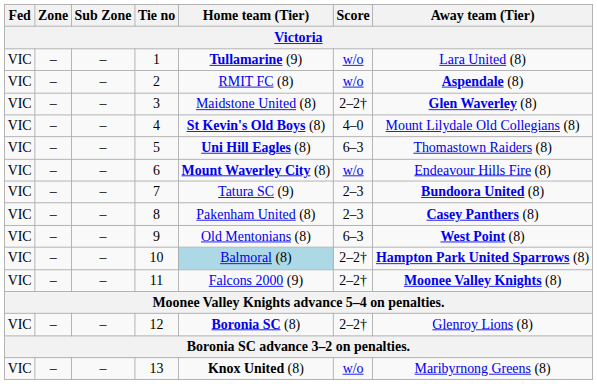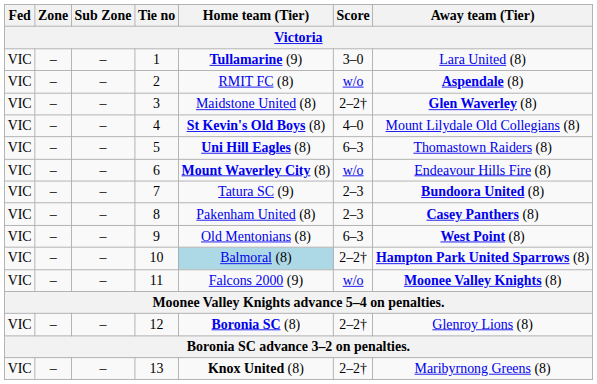1 | Score: w/o -> 3–0
11 | Score: 2–2† -> w/o
13 | Score: w/o -> 2–2†
